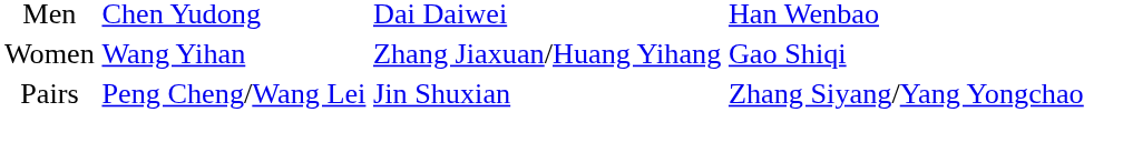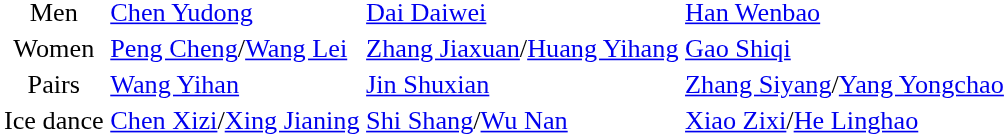Women | column 2: Wang Yihan -> Peng Cheng/Wang Lei
Pairs | column 2: Peng Cheng/Wang Lei -> Wang Yihan
+ row: Ice dance | Chen Xizi/Xing Jianing | Shi Shang/Wu Nan | Xiao Zixi/He Linghao
